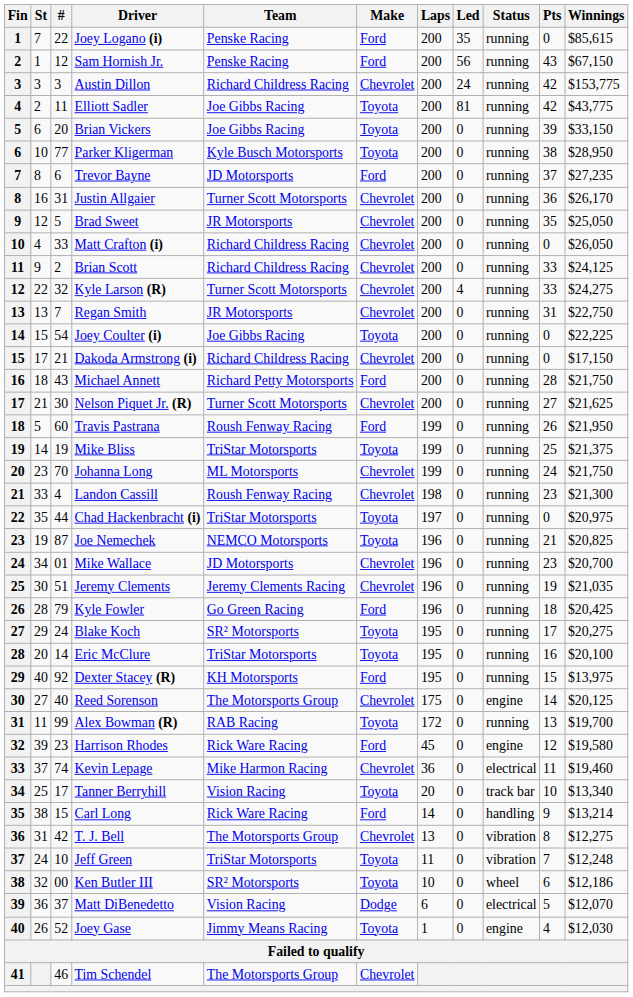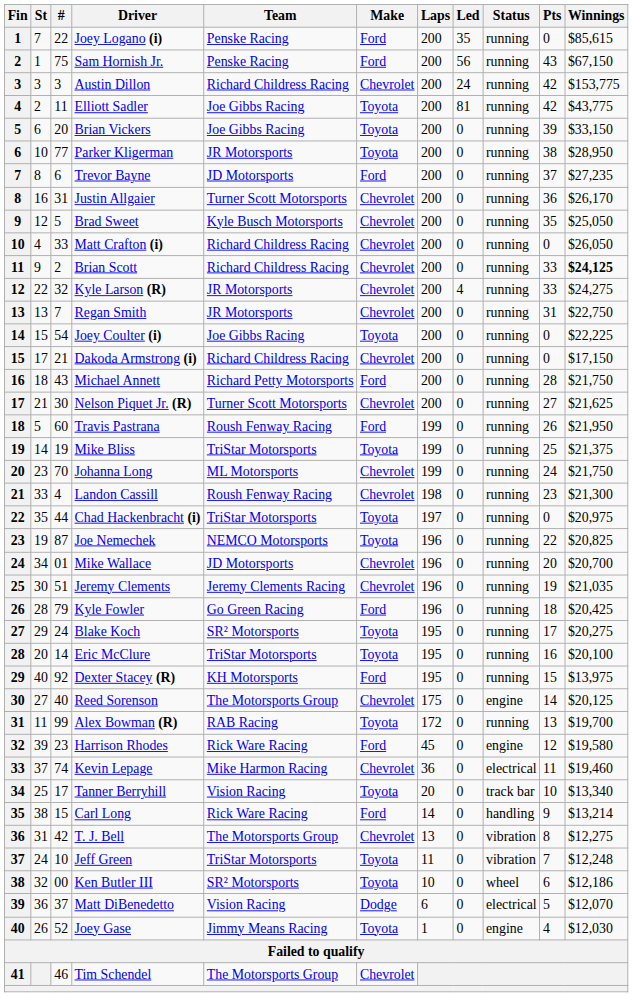Sam Hornish Jr. | #: 12 -> 75
Parker Kligerman | Team: Kyle Busch Motorsports -> JR Motorsports
Brad Sweet | Team: JR Motorsports -> Kyle Busch Motorsports
Brian Scott | Winnings: normal -> bold
Kyle Larson (R) | Team: Turner Scott Motorsports -> JR Motorsports
Joe Nemechek | Pts: 21 -> 22
Mike Wallace | Pts: 23 -> 20
